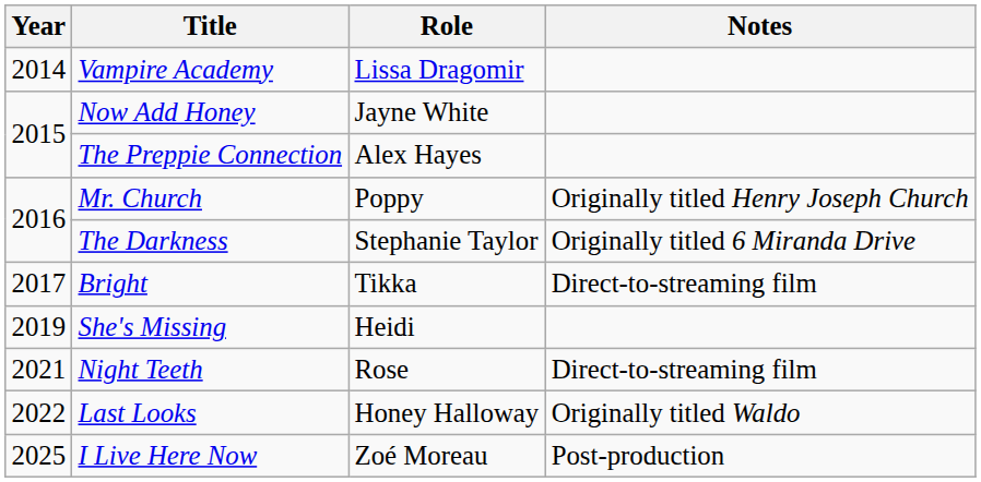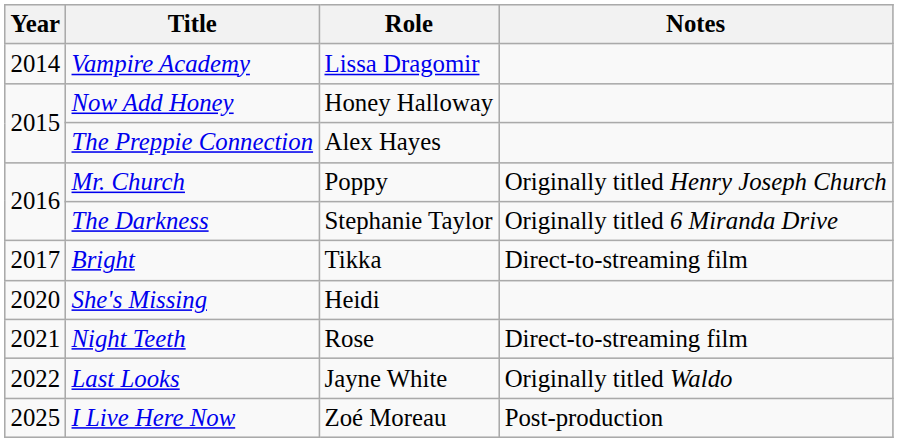Now Add Honey | Role: Jayne White -> Honey Halloway
She's Missing | Year: 2019 -> 2020
Last Looks | Role: Honey Halloway -> Jayne White
